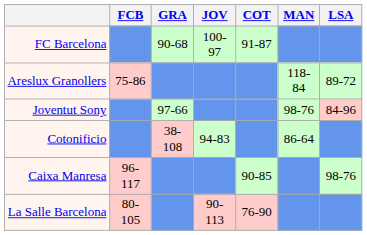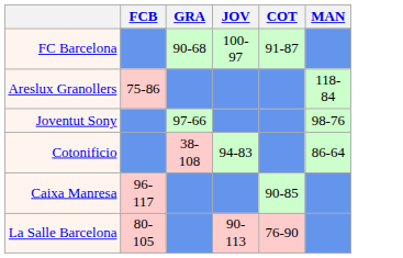- column: LSA | 89-72 | 84-96 | 98-76
